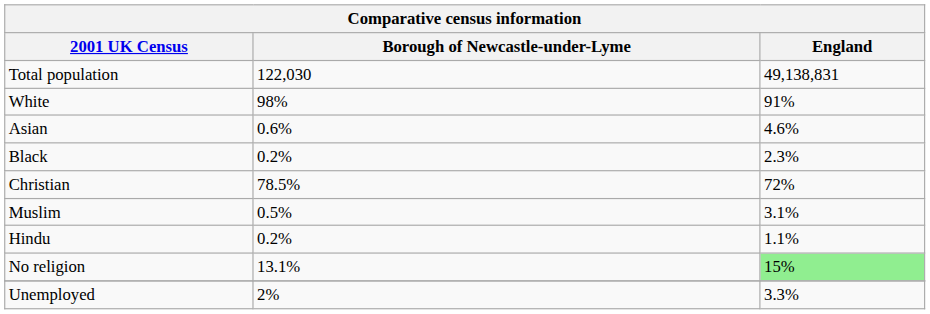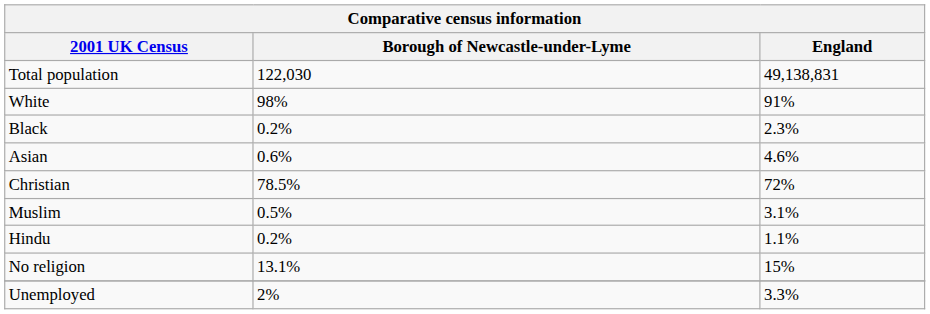rows swapped: Asian <-> Black
No religion | England: lightgreen background -> no background
